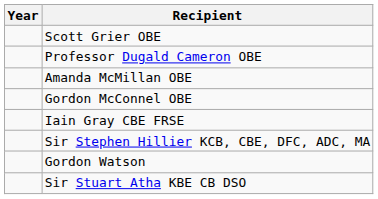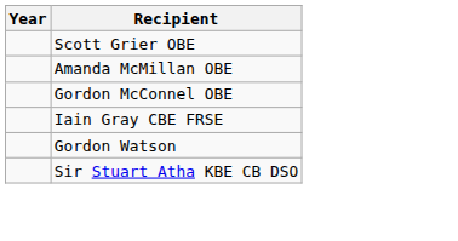- row: Professor Dugald Cameron OBE
- row: Sir Stephen Hillier KCB, CBE, DFC, ADC, MA
